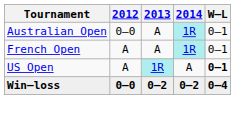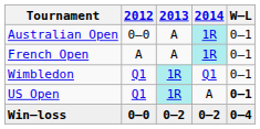+ row: Wimbledon | Q1 | 1R | Q1 | 0–1
US Open | 2012: A -> Q1
